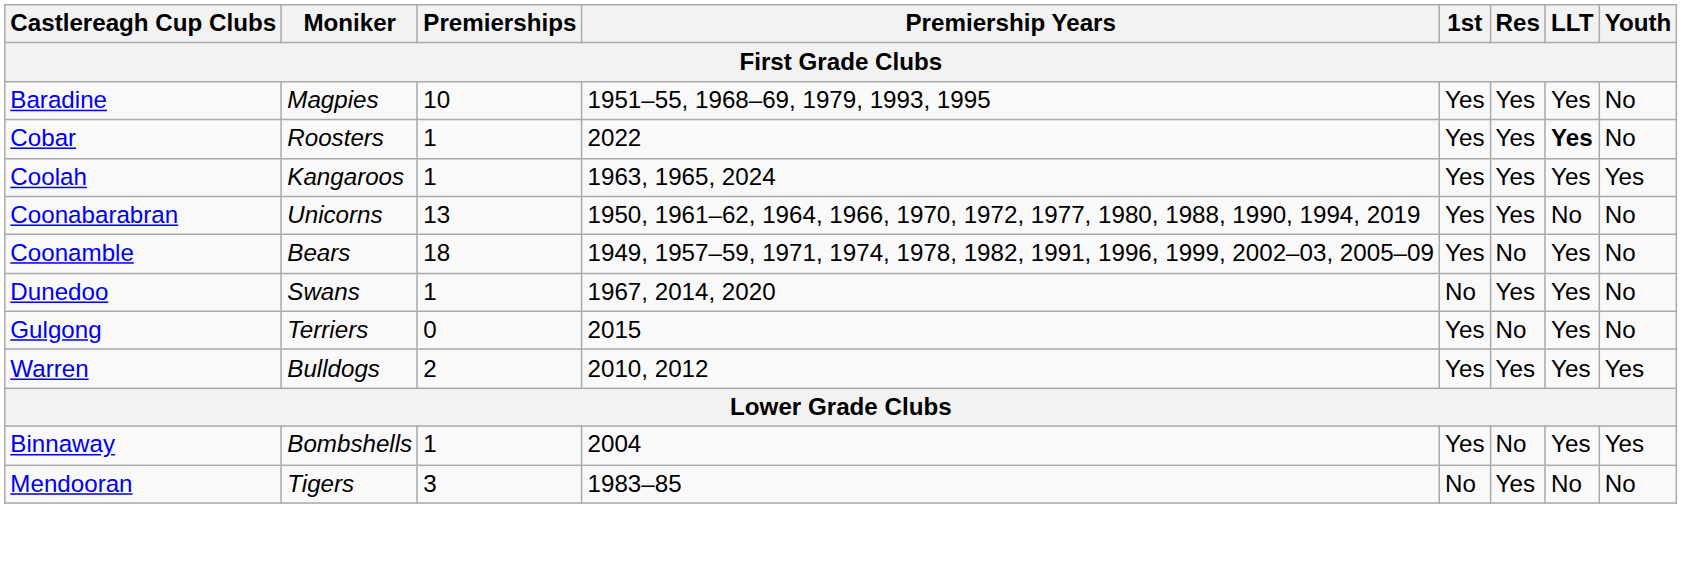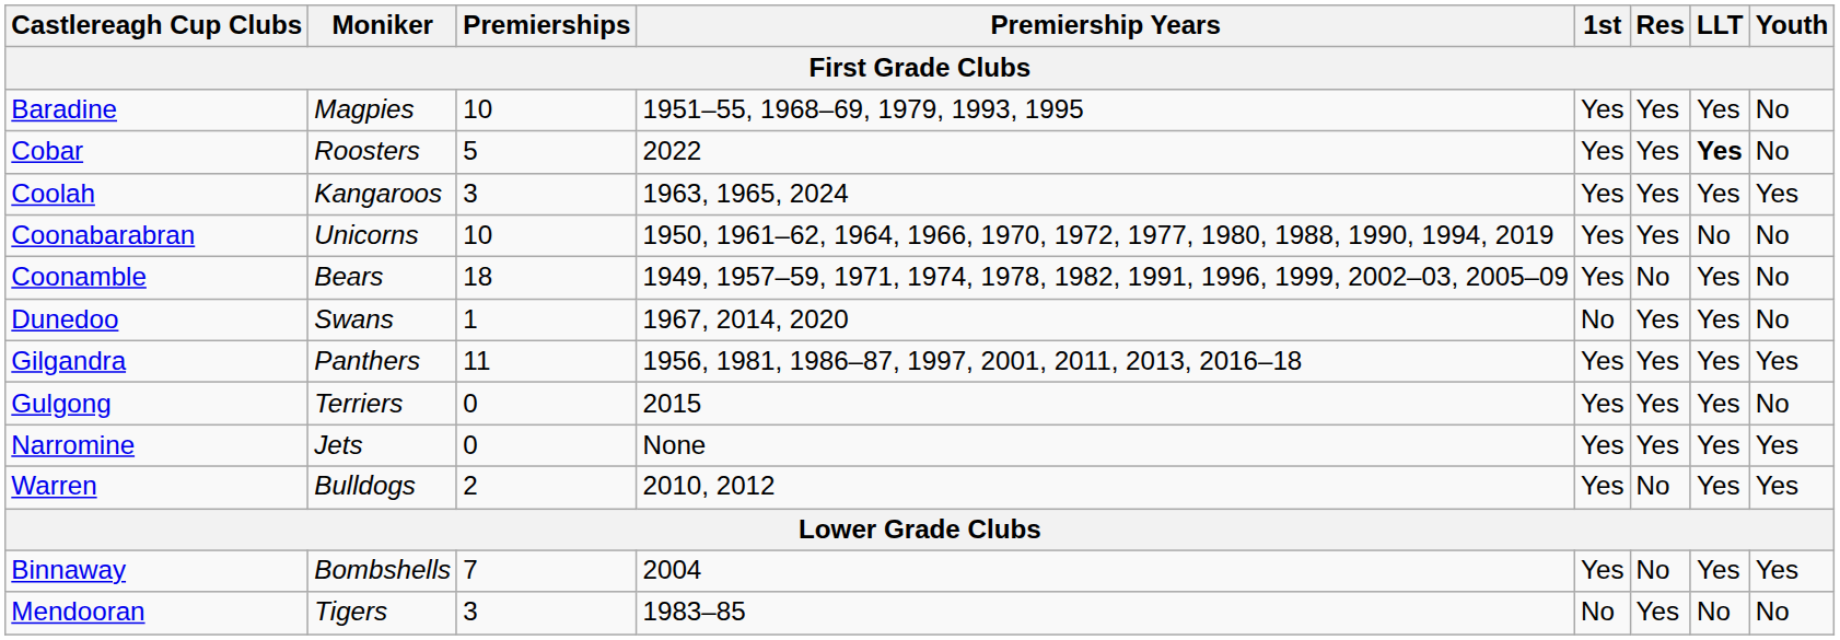Cobar | Premierships: 1 -> 5
Coolah | Premierships: 1 -> 3
Coonabarabran | Premierships: 13 -> 10
+ row: Gilgandra | Panthers | 11 | 1956, 1981, 1986–87, 1997, 2001, 2011, 2013, 2016–18 | Yes | Yes | Yes | Yes
Gulgong | Res: No -> Yes
+ row: Narromine | Jets | 0 | None | Yes | Yes | Yes | Yes
Warren | Res: Yes -> No
Binnaway | Premierships: 1 -> 7
